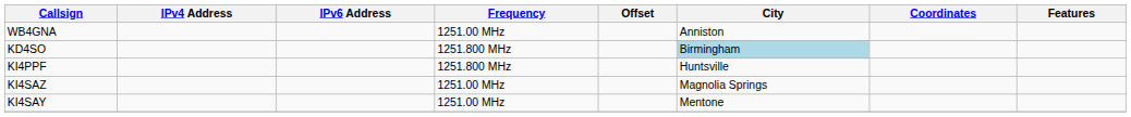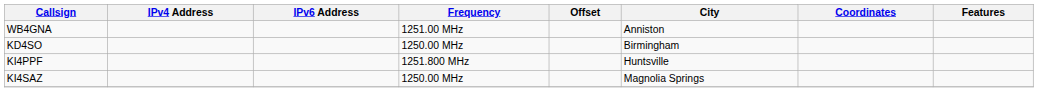KD4SO | Frequency: 1251.800 MHz -> 1250.00 MHz
KD4SO | City: lightblue background -> no background
KI4SAZ | Frequency: 1251.00 MHz -> 1250.00 MHz
- row: KI4SAY | 1251.00 MHz | Mentone
